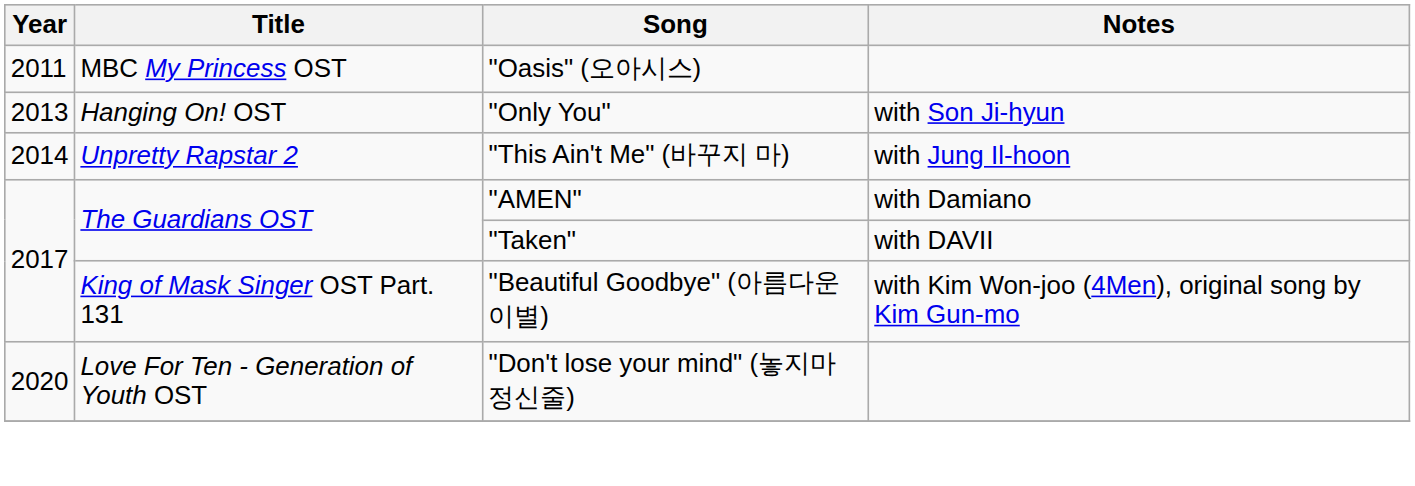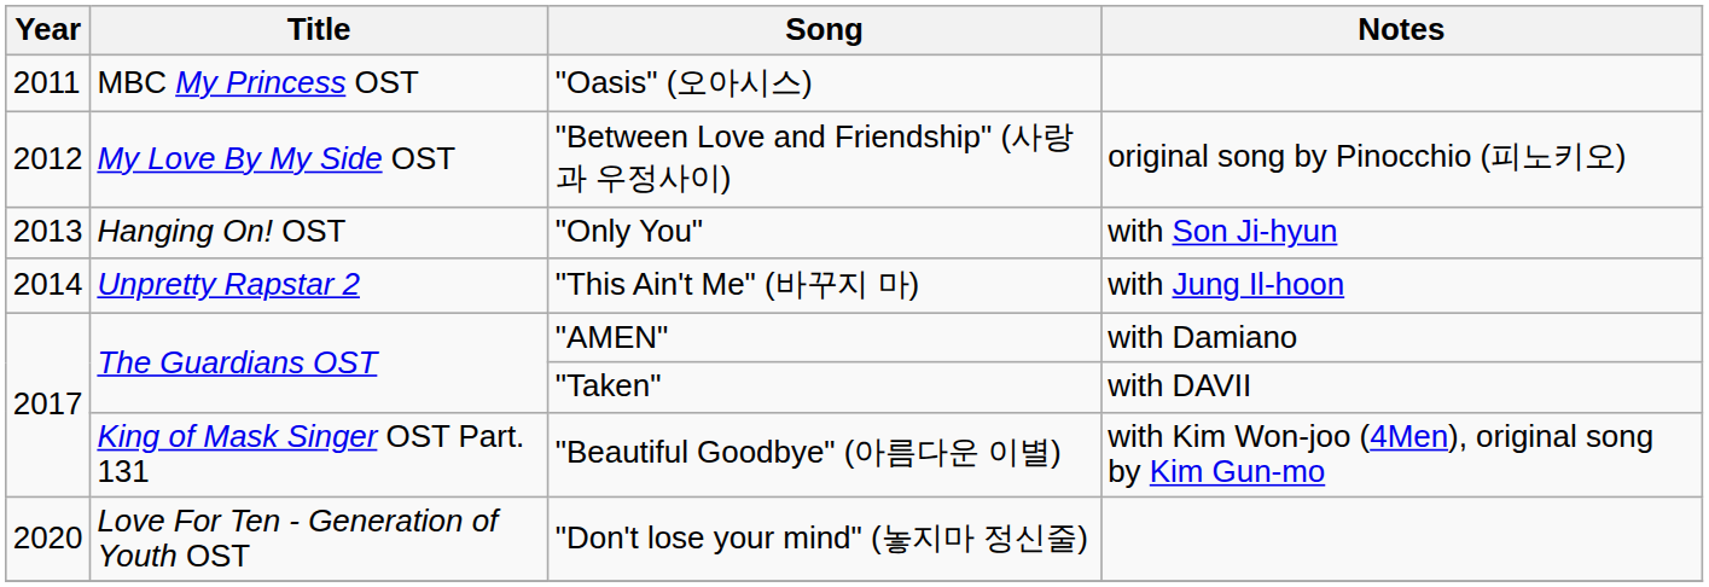+ row: 2012 | My Love By My Side OST | "Between Love and Friendship" (사랑과 우정사이) | original song by Pinocchio (피노키오)
